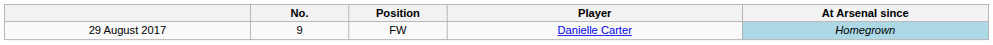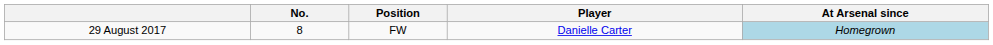29 August 2017 | No.: 9 -> 8
